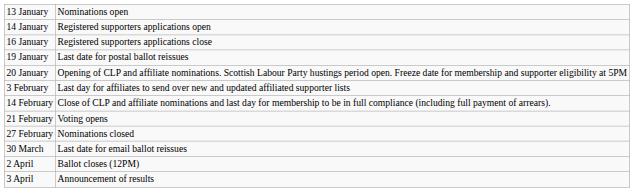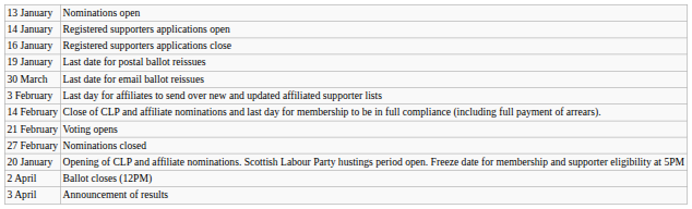rows swapped: 20 January <-> 30 March
